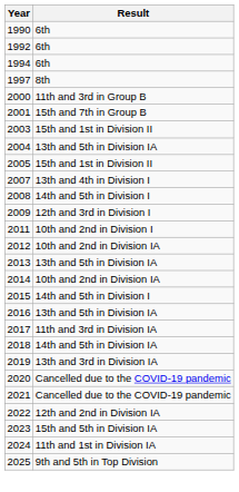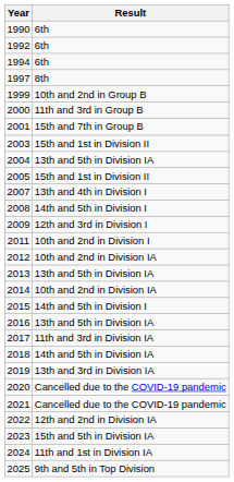+ row: 1999 | 10th and 2nd in Group B
